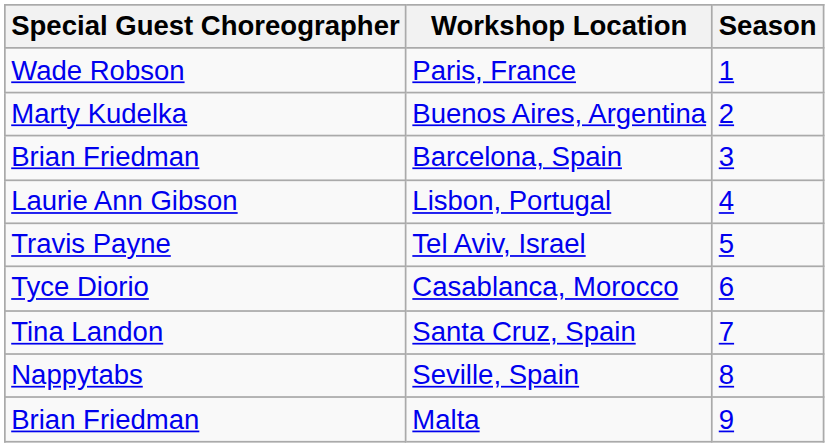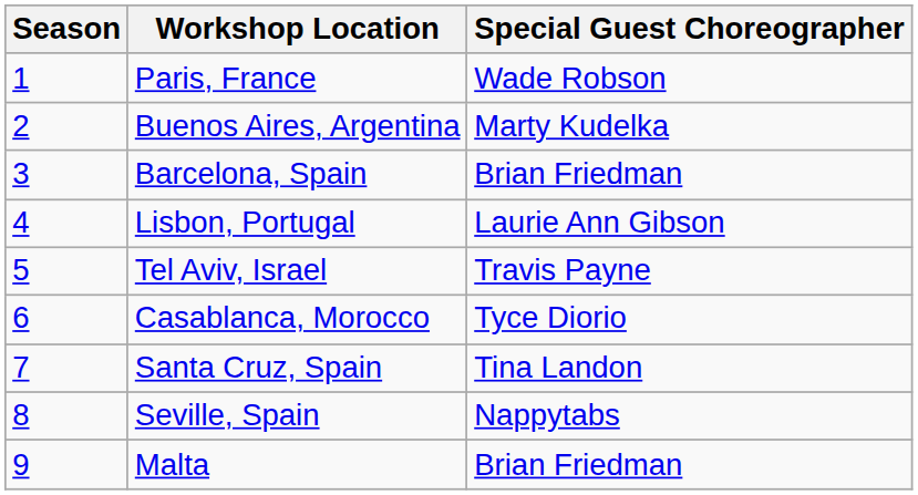columns swapped: Season <-> Special Guest Choreographer
